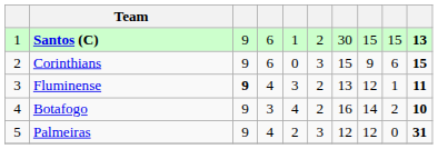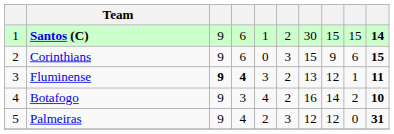Santos (C) | column 10: 13 -> 14
Fluminense | column 4: normal -> bold
